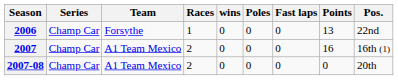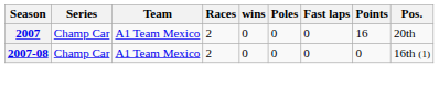- row: 2006 | Champ Car | Forsythe | 1 | 0 | 0 | 0 | 13 | 22nd
2007 | Pos.: 16th (1) -> 20th
2007-08 | Pos.: 20th -> 16th (1)
